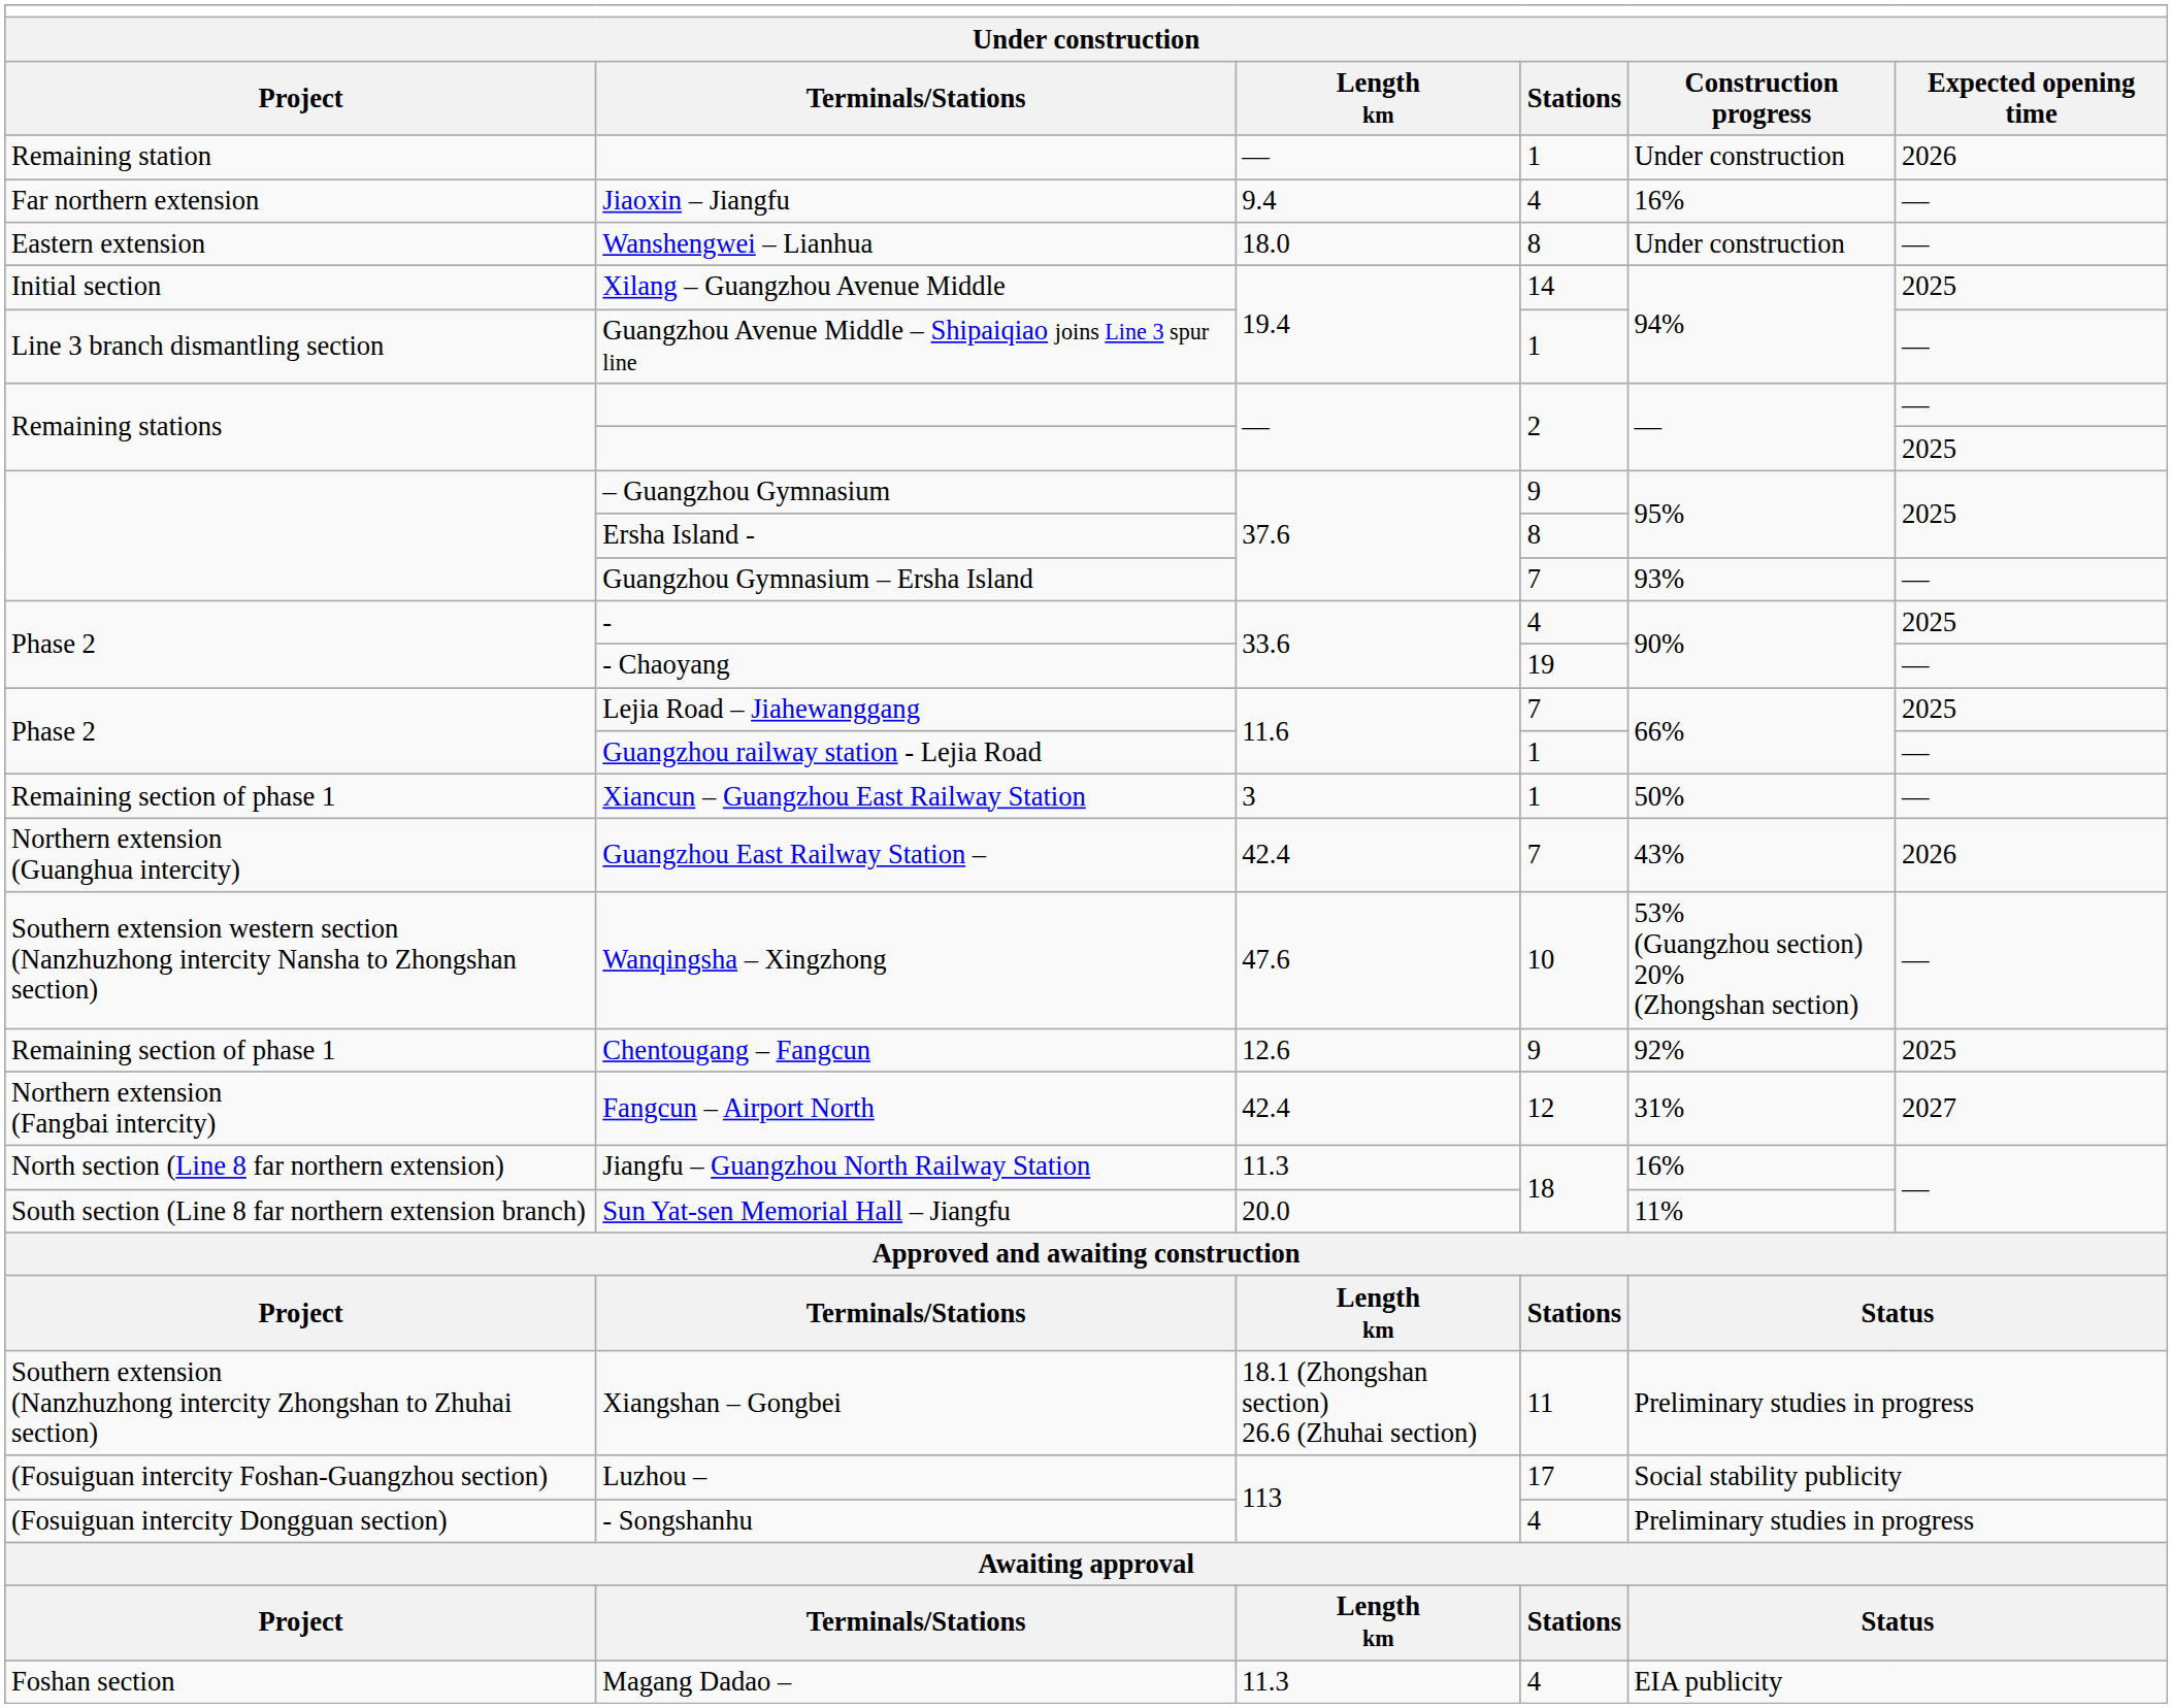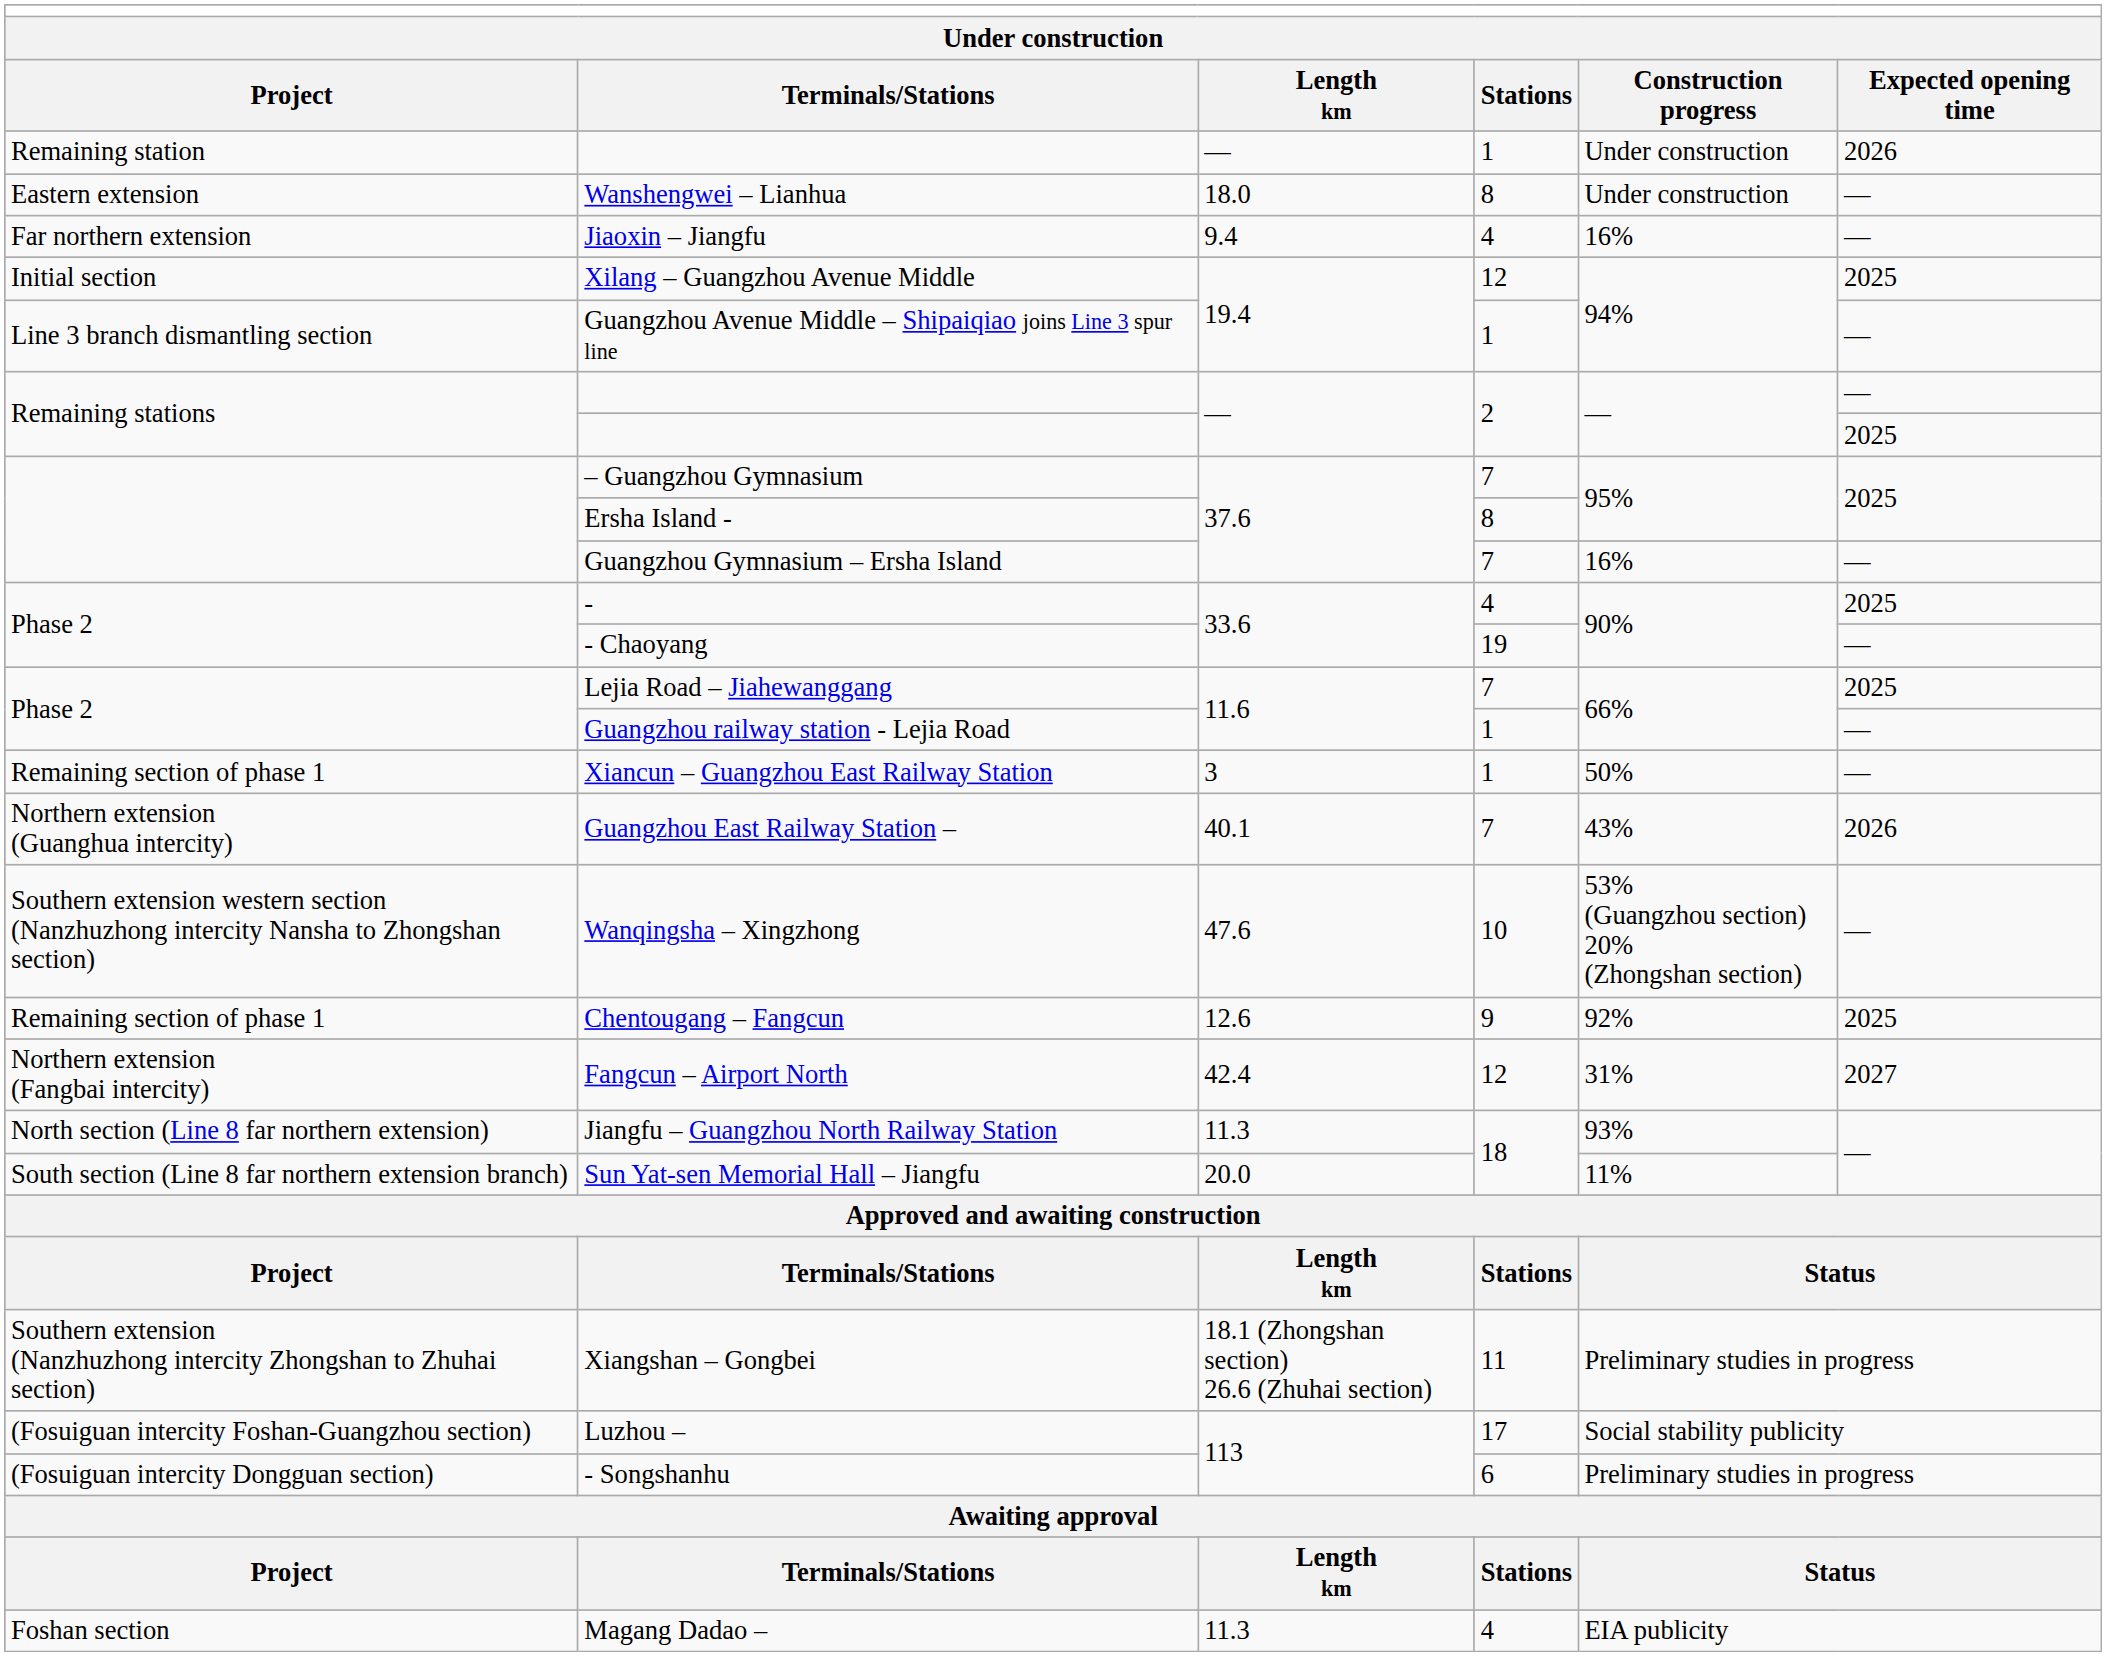rows swapped: Jiaoxin – Jiangfu <-> Wanshengwei – Lianhua
Xilang – Guangzhou Avenue Middle | column 4: 14 -> 12
– Guangzhou Gymnasium | column 4: 9 -> 7
Guangzhou Gymnasium – Ersha Island | column 5: 93% -> 16%
Guangzhou East Railway Station – | column 3: 42.4 -> 40.1
Jiangfu – Guangzhou North Railway Station | column 5: 16% -> 93%
- Songshanhu | column 4: 4 -> 6
